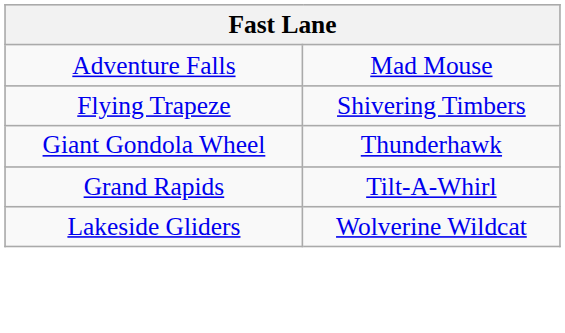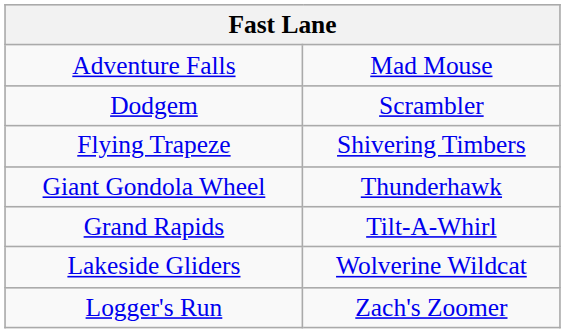+ row: Dodgem | Scrambler
+ row: Logger's Run | Zach's Zoomer
